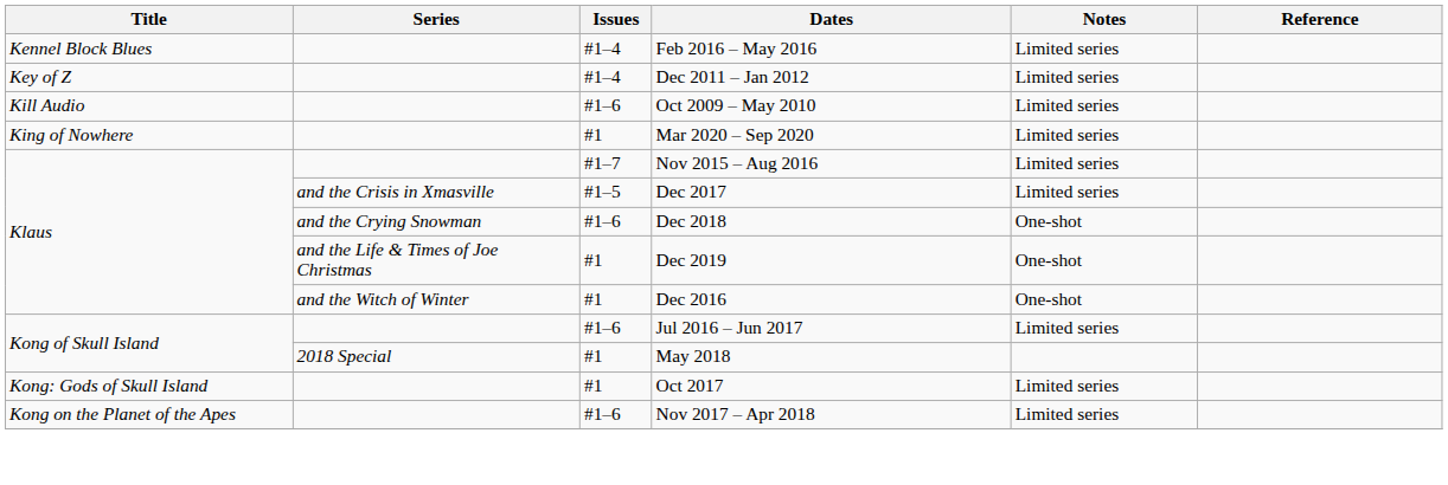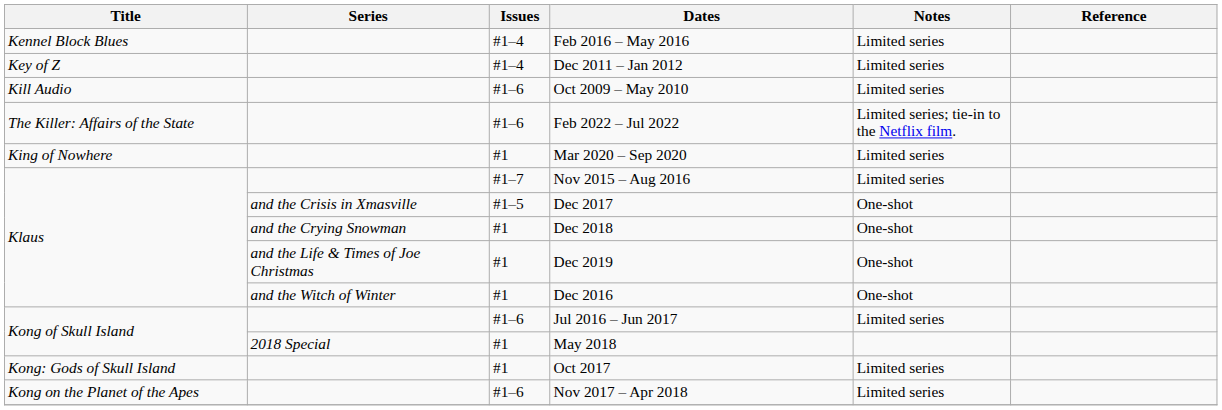+ row: The Killer: Affairs of the State | #1–6 | Feb 2022 – Jul 2022 | Limited series; tie-in to the Netflix film.
Dec 2017 | Notes: Limited series -> One-shot
Dec 2018 | Issues: #1–6 -> #1
